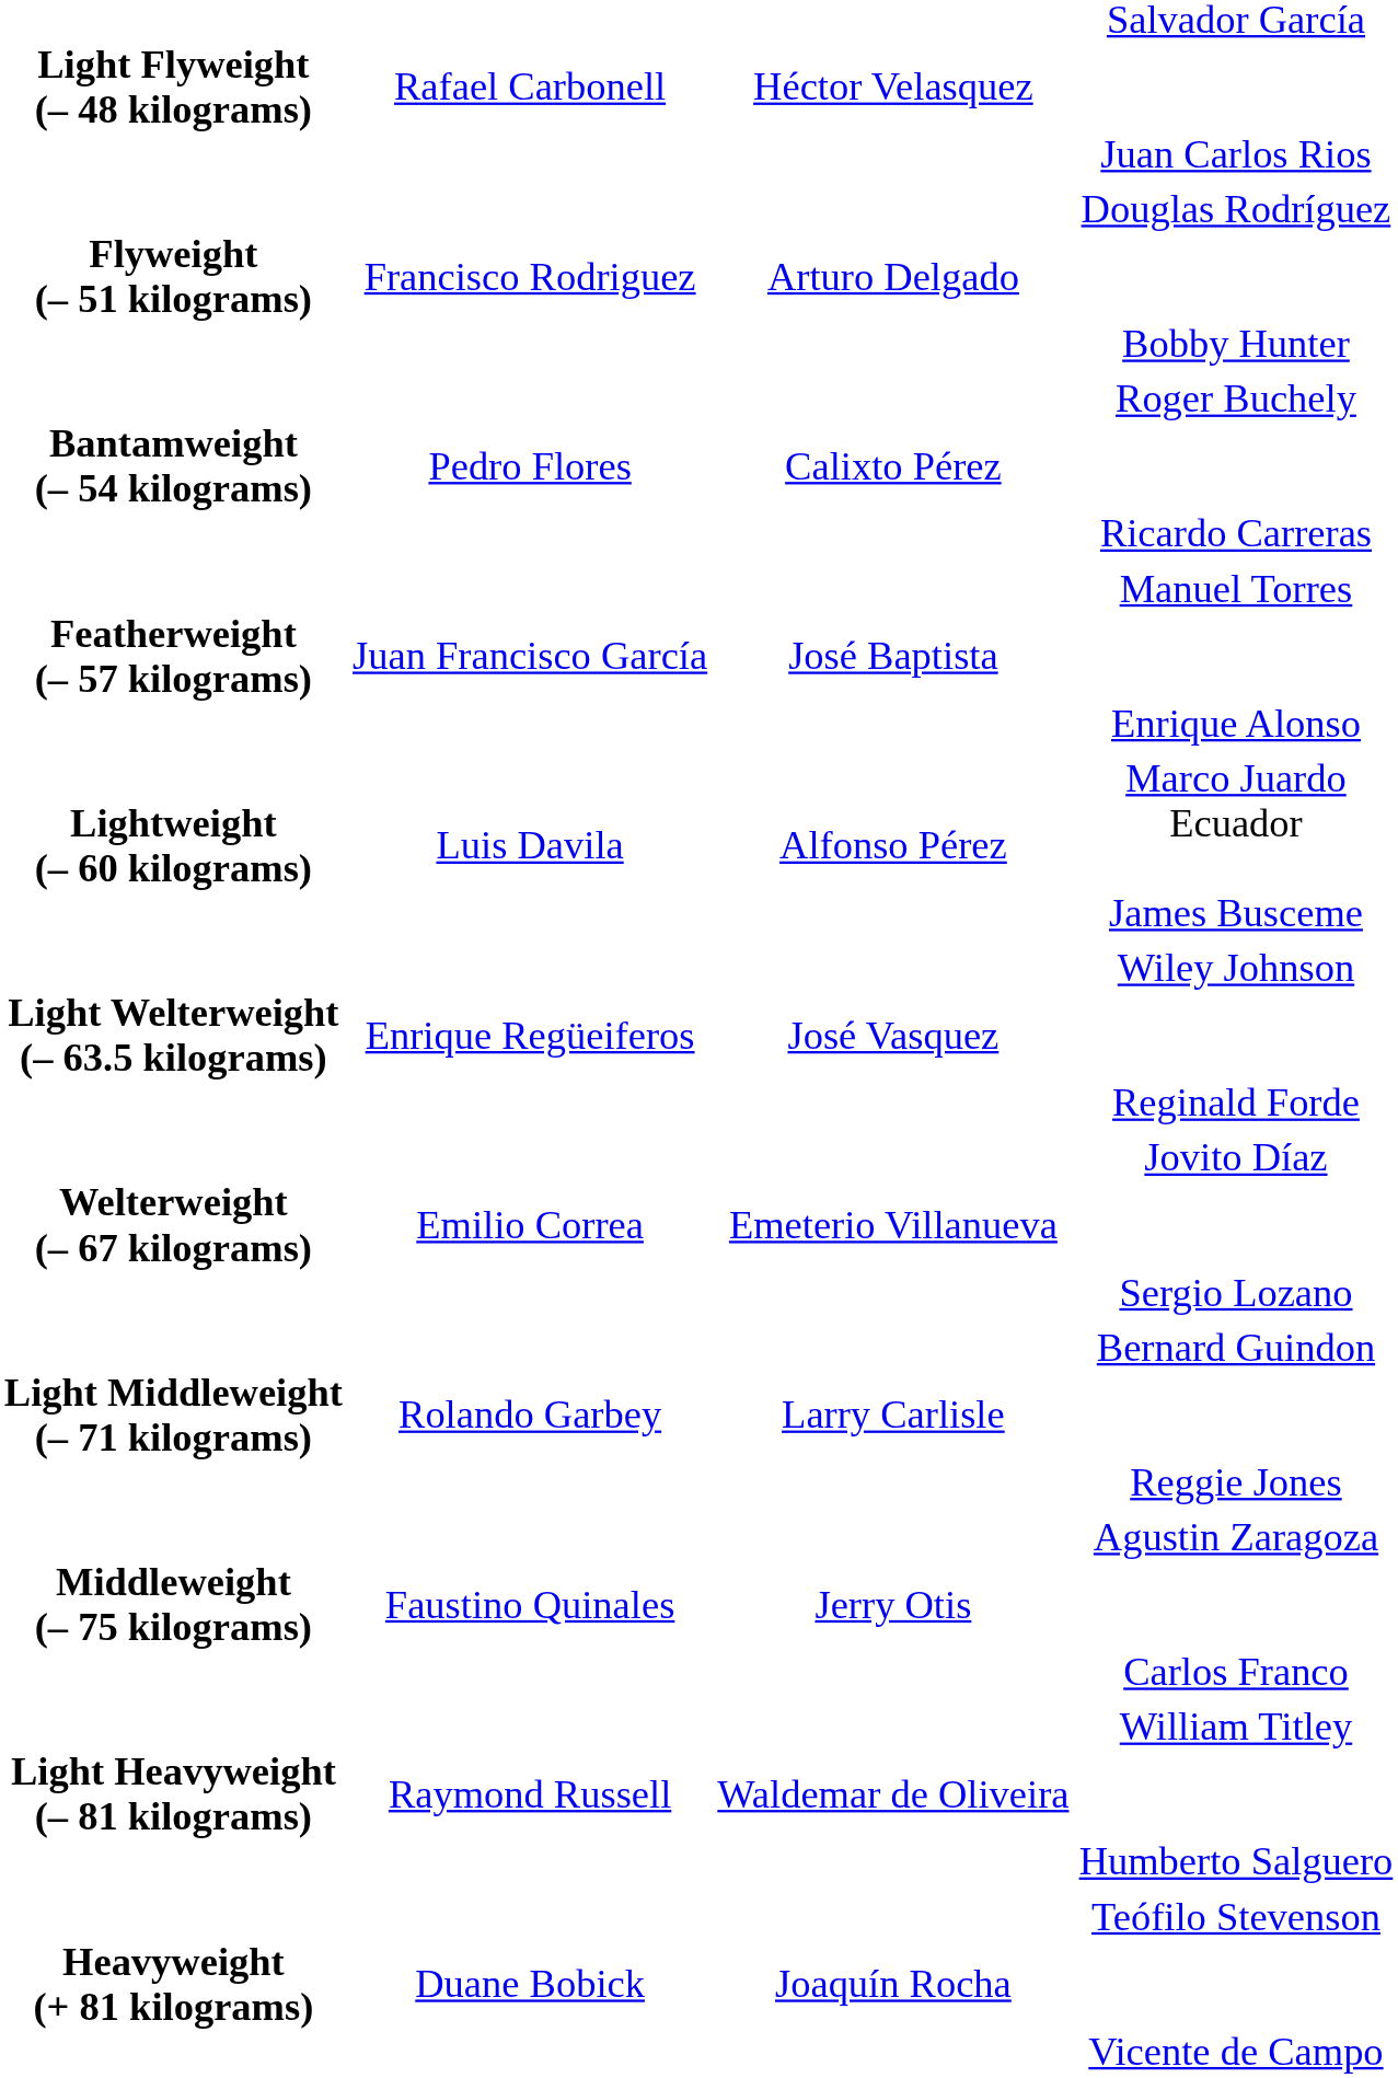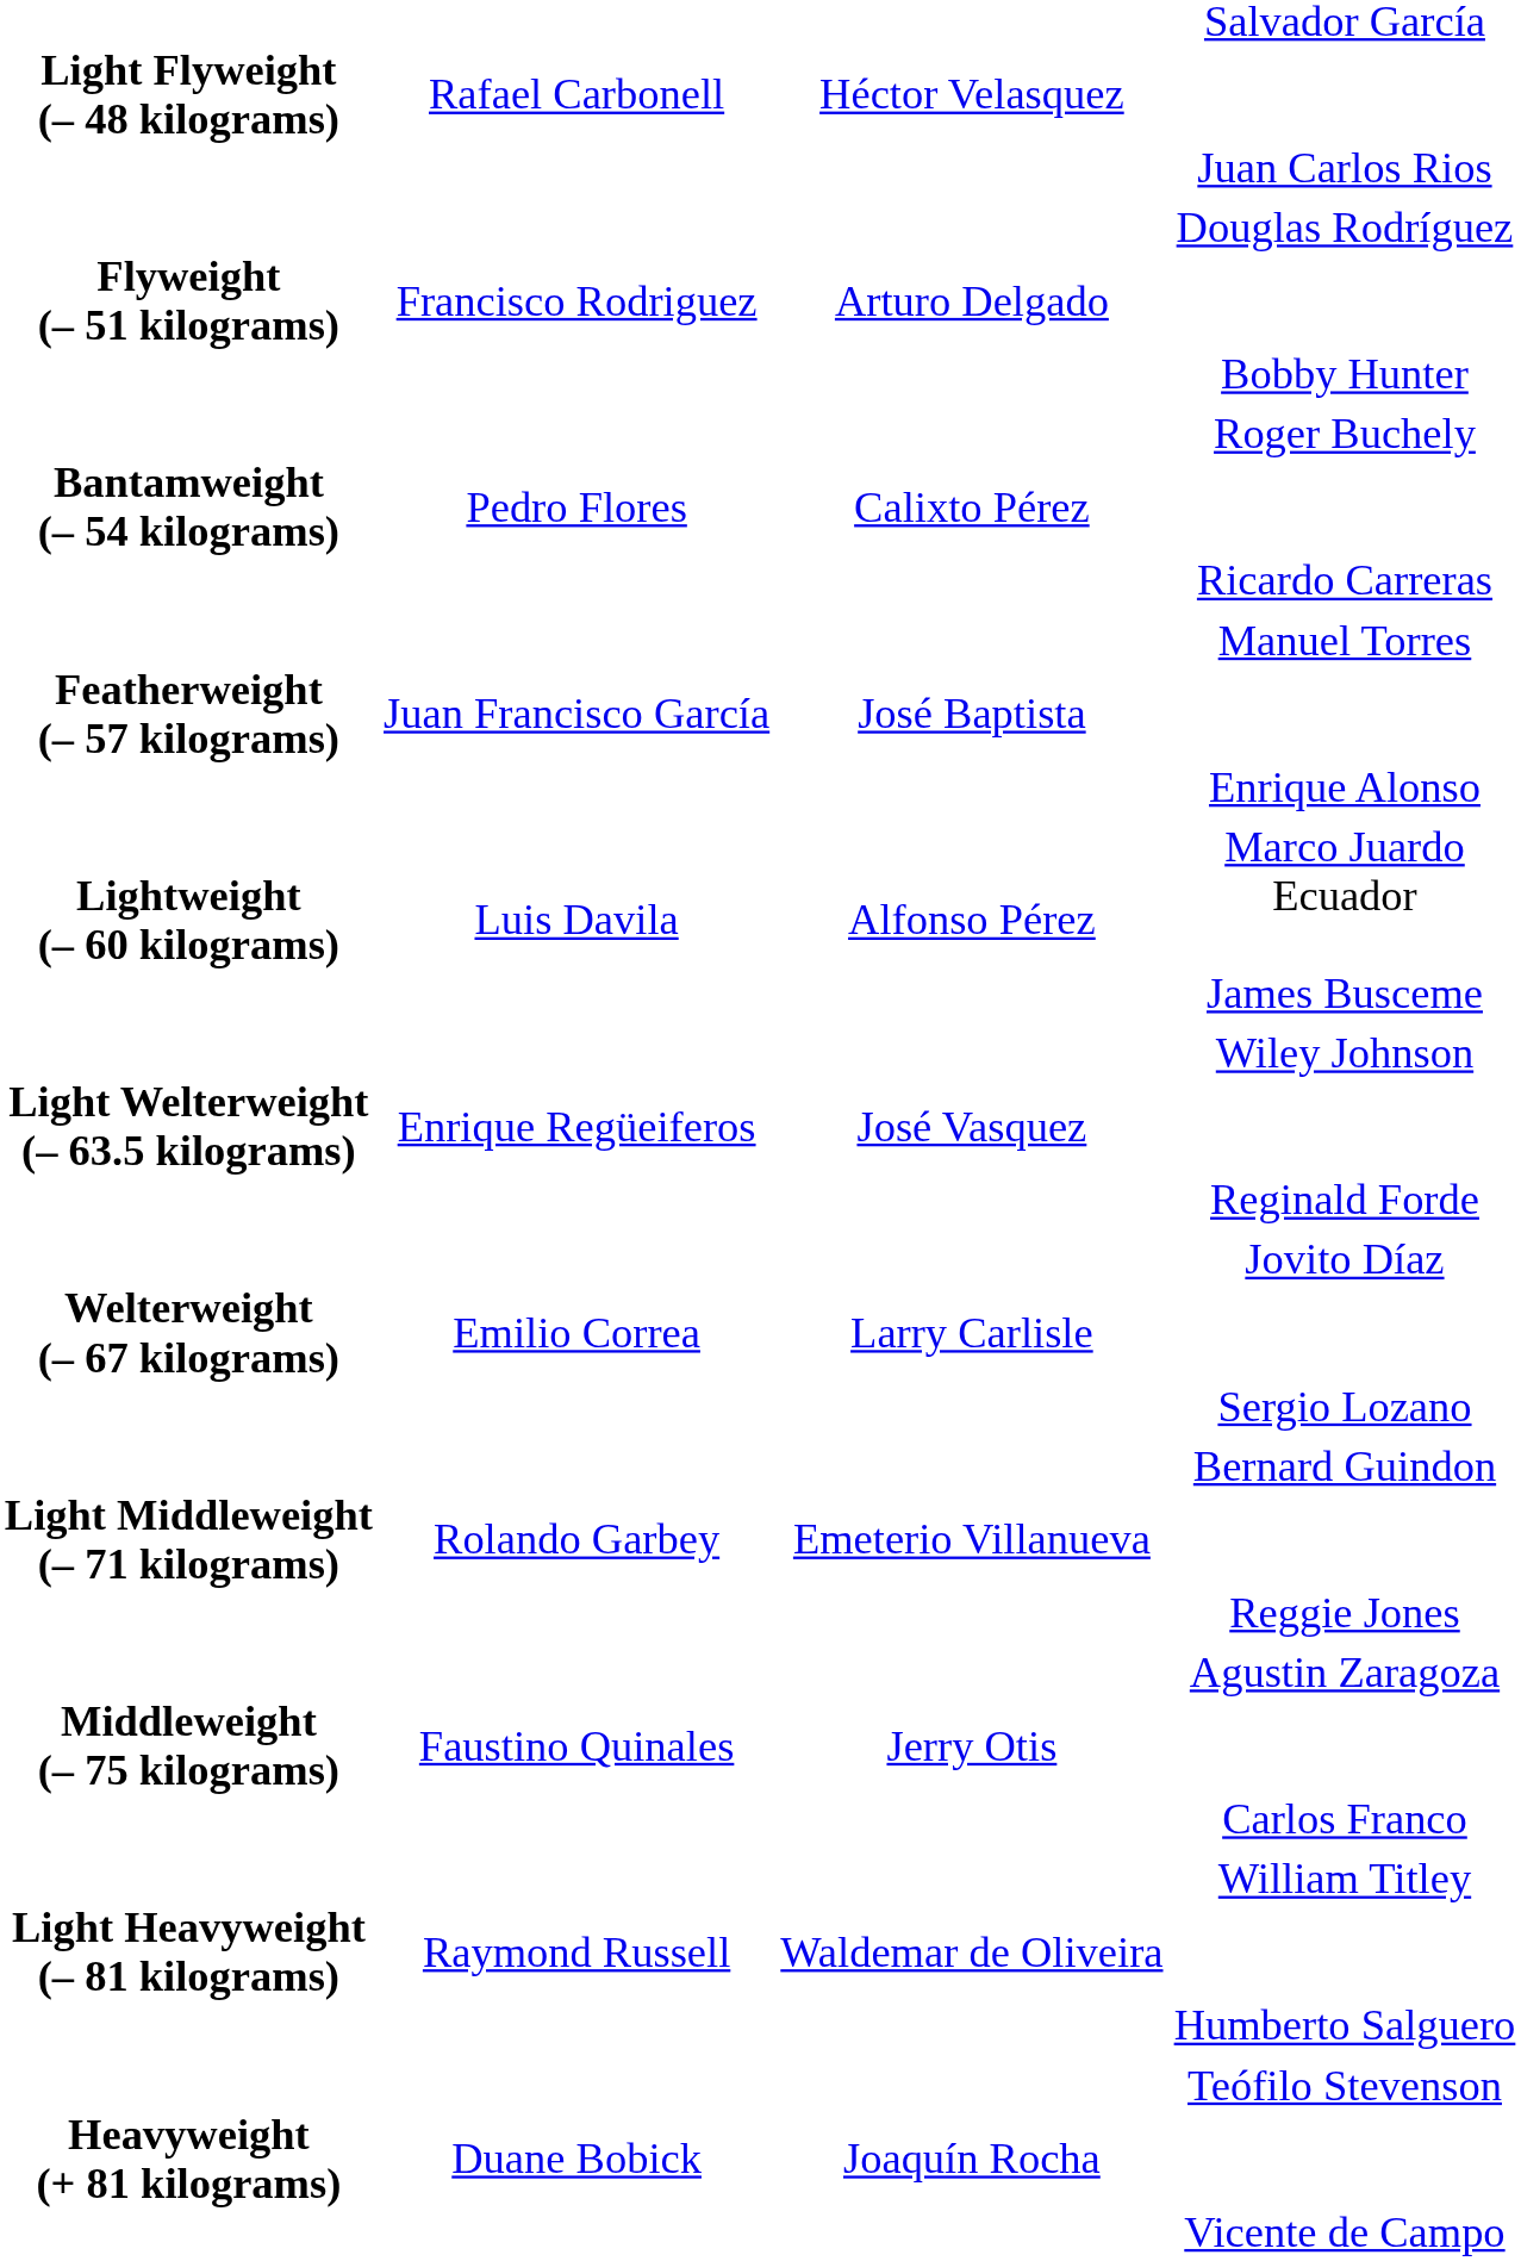Welterweight (– 67 kilograms) | column 3: Emeterio Villanueva -> Larry Carlisle
Light Middleweight (– 71 kilograms) | column 3: Larry Carlisle -> Emeterio Villanueva
